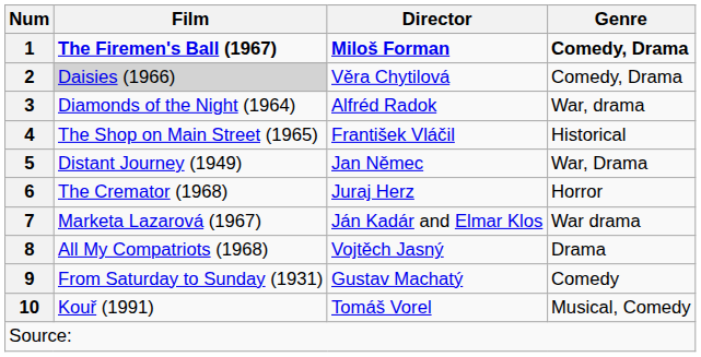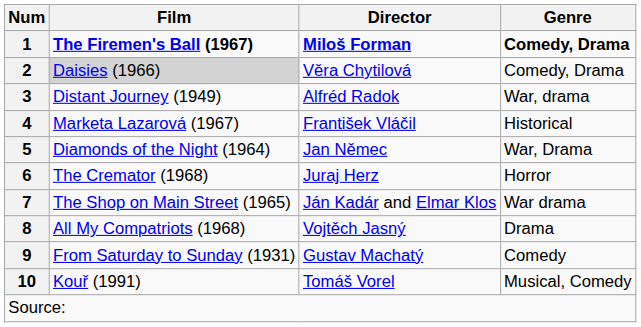3 | Film: Diamonds of the Night (1964) -> Distant Journey (1949)
4 | Film: The Shop on Main Street (1965) -> Marketa Lazarová (1967)
5 | Film: Distant Journey (1949) -> Diamonds of the Night (1964)
7 | Film: Marketa Lazarová (1967) -> The Shop on Main Street (1965)
